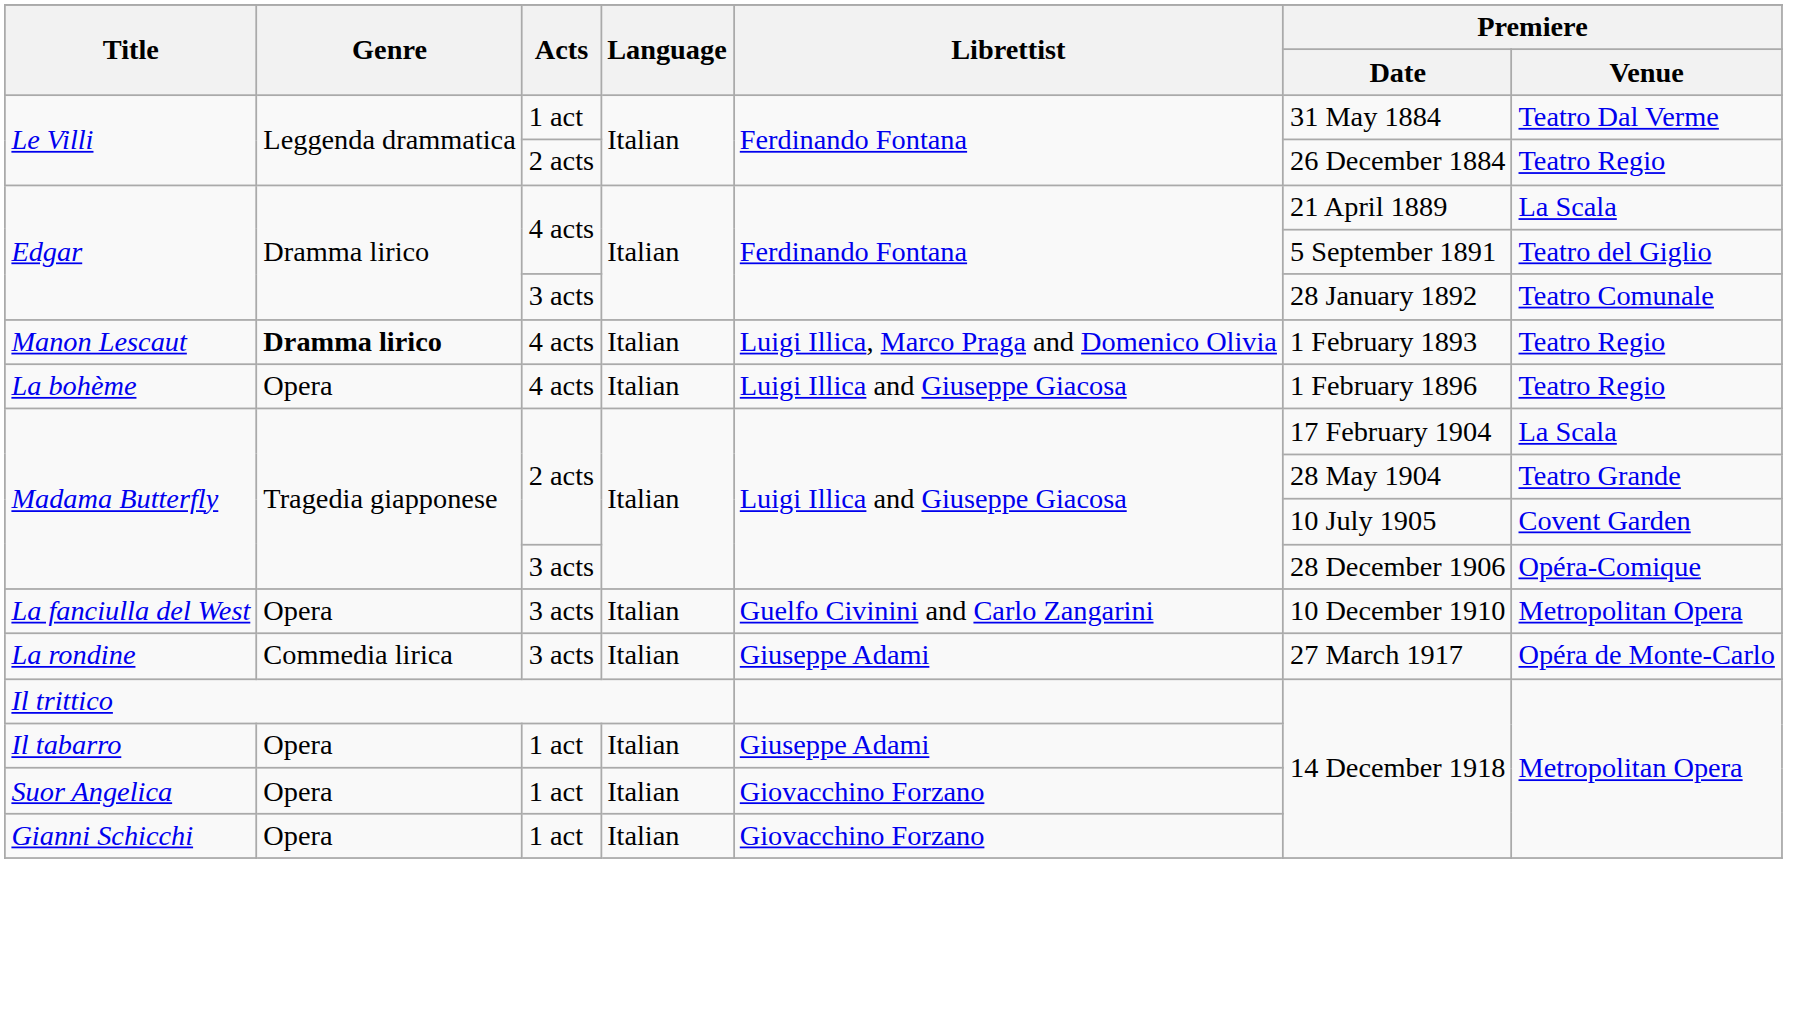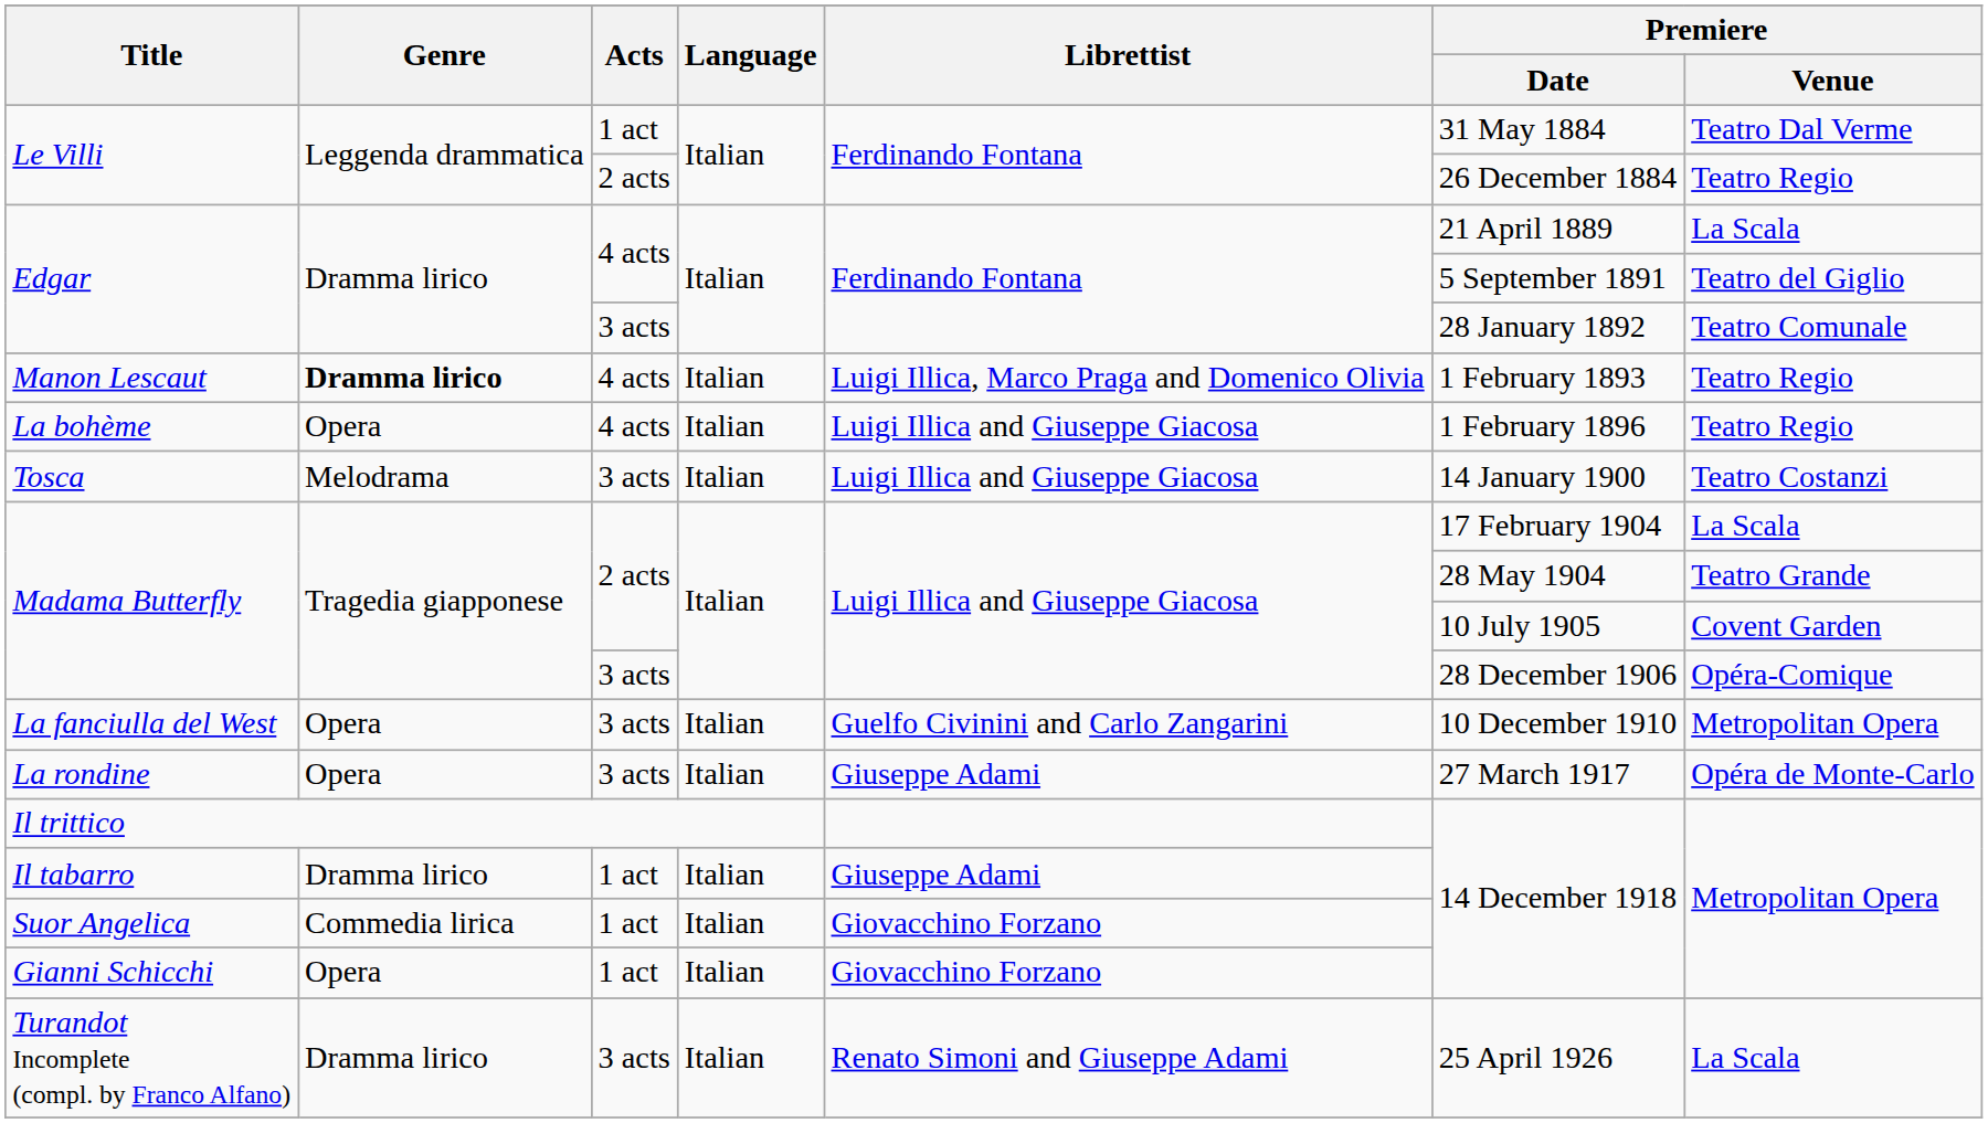+ row: Tosca | Melodrama | 3 acts | Italian | Luigi Illica and Giuseppe Giacosa | 14 January 1900 | Teatro Costanzi
La rondine | Genre: Commedia lirica -> Opera
Il tabarro | Genre: Opera -> Dramma lirico
Suor Angelica | Genre: Opera -> Commedia lirica
+ row: Turandot Incomplete (compl. by Franco Alfano) | Dramma lirico | 3 acts | Italian | Renato Simoni and Giuseppe Adami | 25 April 1926 | La Scala
